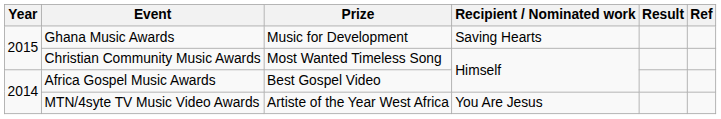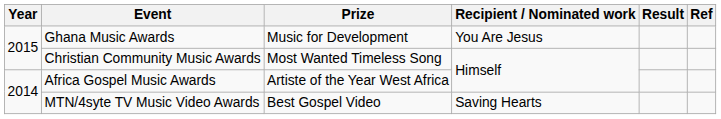Ghana Music Awards | Recipient / Nominated work: Saving Hearts -> You Are Jesus
Africa Gospel Music Awards | Prize: Best Gospel Video -> Artiste of the Year West Africa
MTN/4syte TV Music Video Awards | Prize: Artiste of the Year West Africa -> Best Gospel Video
MTN/4syte TV Music Video Awards | Recipient / Nominated work: You Are Jesus -> Saving Hearts
